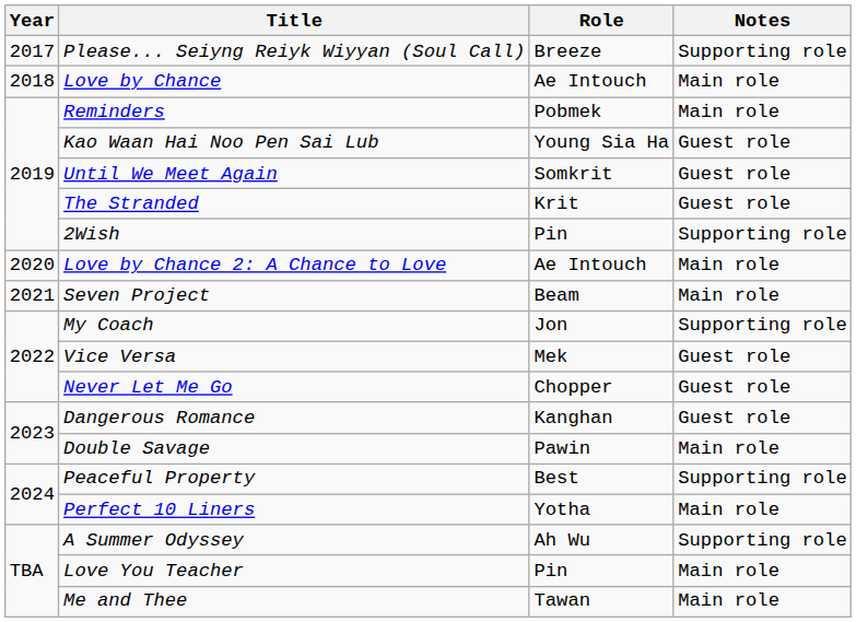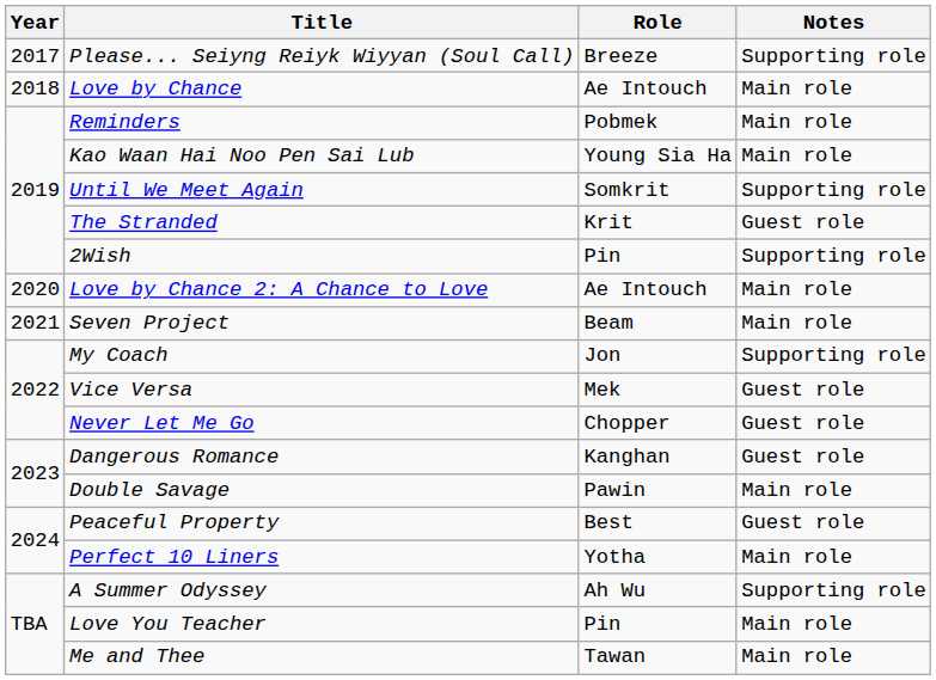Kao Waan Hai Noo Pen Sai Lub | Notes: Guest role -> Main role
Until We Meet Again | Notes: Guest role -> Supporting role
Peaceful Property | Notes: Supporting role -> Guest role
